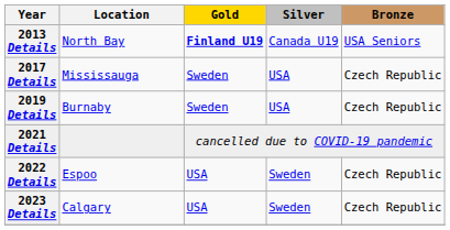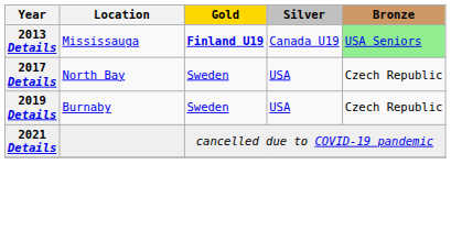2013 Details | Location: North Bay -> Mississauga
2013 Details | Bronze: no background -> lightgreen background
2017 Details | Location: Mississauga -> North Bay
- row: 2022 Details | Espoo | USA | Sweden | Czech Republic
- row: 2023 Details | Calgary | USA | Sweden | Czech Republic
